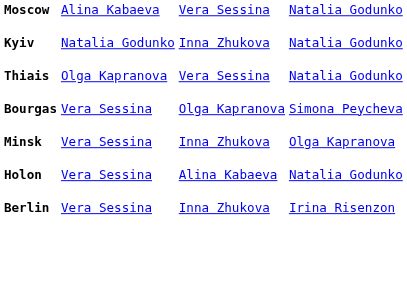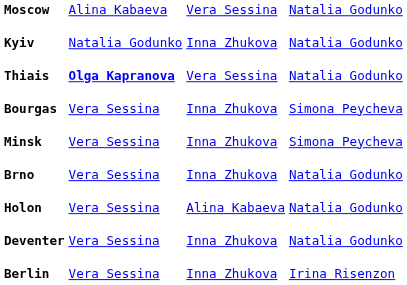Thiais | column 2: normal -> bold
Bourgas | column 3: Olga Kapranova -> Inna Zhukova
Minsk | column 4: Olga Kapranova -> Simona Peycheva
+ row: Brno | Vera Sessina | Inna Zhukova | Natalia Godunko
+ row: Deventer | Vera Sessina | Inna Zhukova | Natalia Godunko
